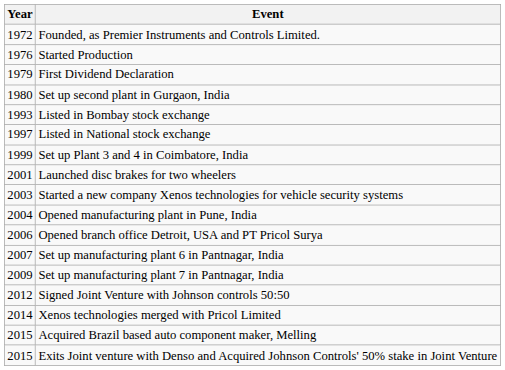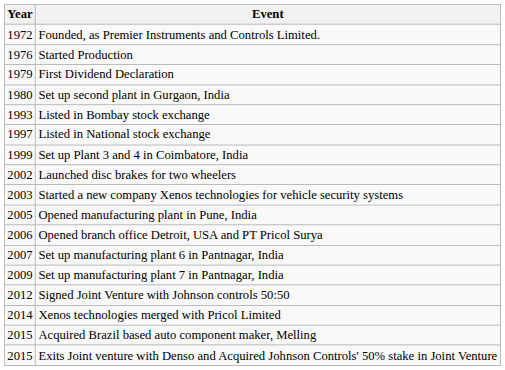Launched disc brakes for two wheelers | Year: 2001 -> 2002
Opened manufacturing plant in Pune, India | Year: 2004 -> 2005
